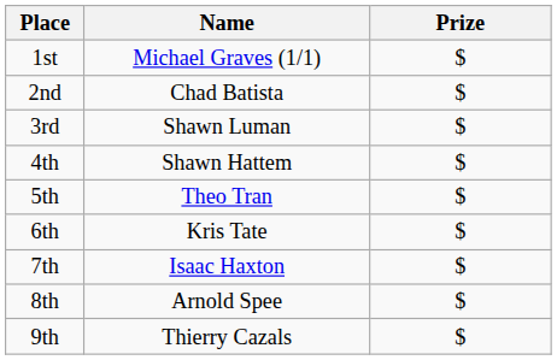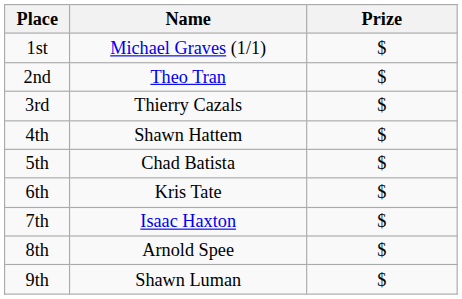2nd | Name: Chad Batista -> Theo Tran
3rd | Name: Shawn Luman -> Thierry Cazals
5th | Name: Theo Tran -> Chad Batista
9th | Name: Thierry Cazals -> Shawn Luman
